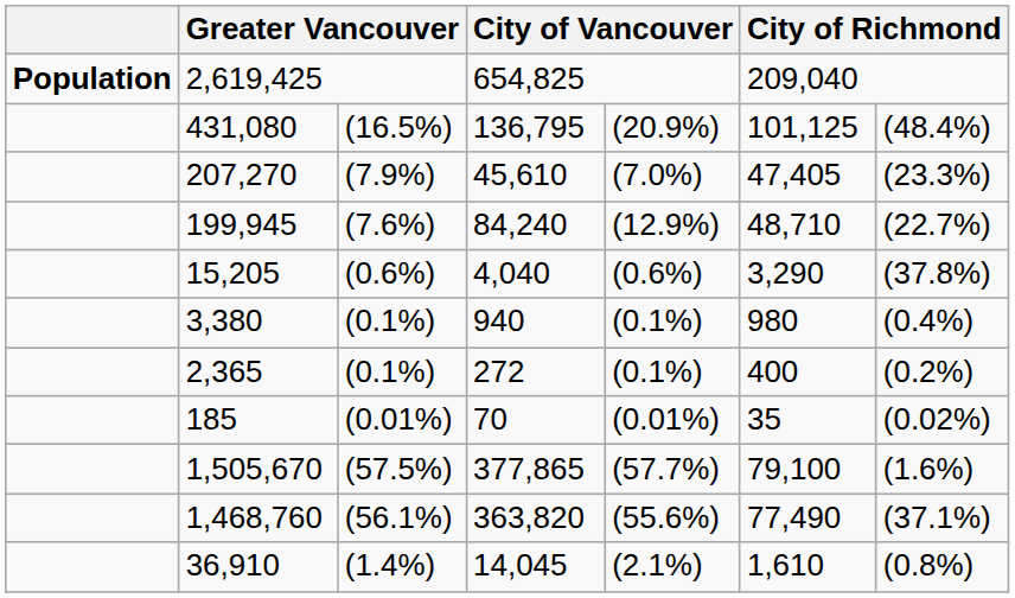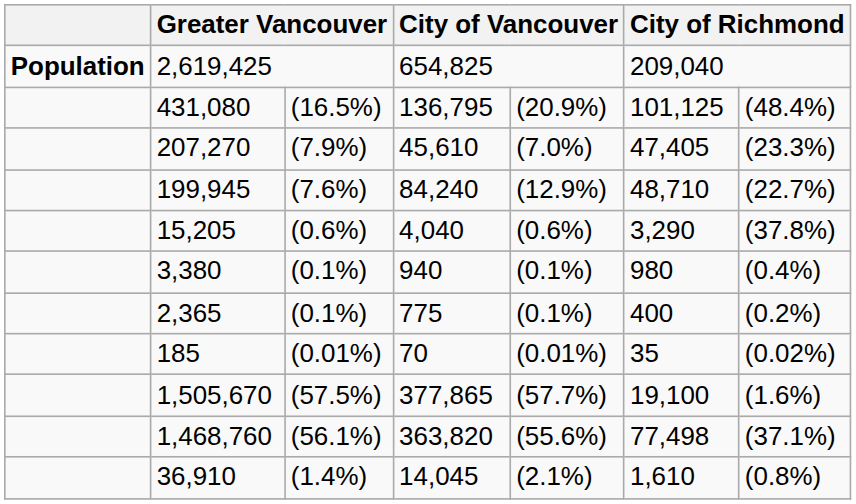2,365 | column 4: 272 -> 775
1,505,670 | column 6: 79,100 -> 19,100
1,468,760 | column 6: 77,490 -> 77,498
